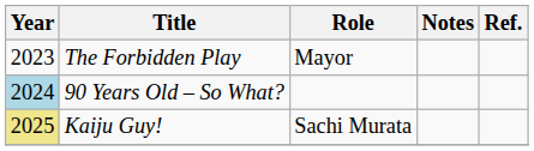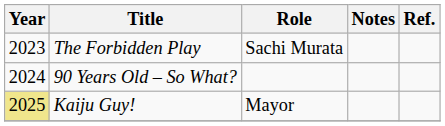The Forbidden Play | Role: Mayor -> Sachi Murata
90 Years Old – So What? | Year: lightblue background -> no background
Kaiju Guy! | Role: Sachi Murata -> Mayor
